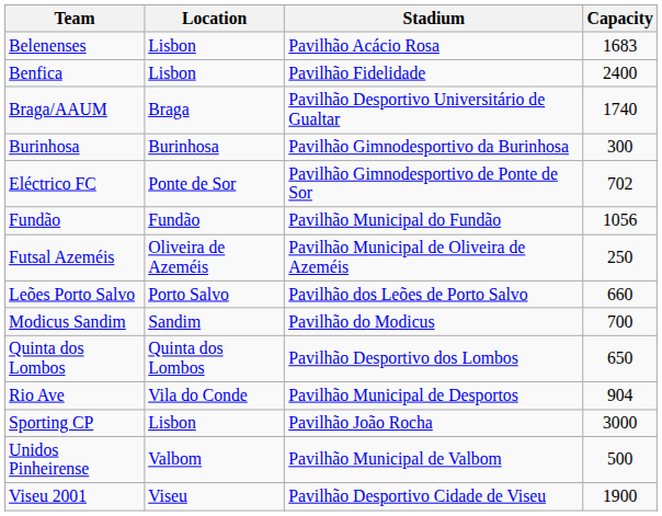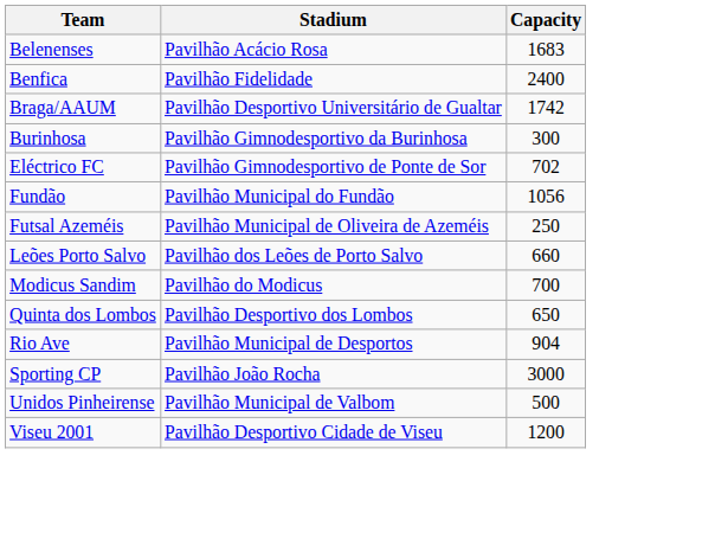- column: Location | Lisbon | Lisbon | Braga | Burinhosa | Ponte de Sor | Fundão | Oliveira de Azeméis | Porto Salvo | Sandim | Quinta dos Lombos | Vila do Conde | Lisbon | Valbom | Viseu
Braga/AAUM | Capacity: 1740 -> 1742
Viseu 2001 | Capacity: 1900 -> 1200
